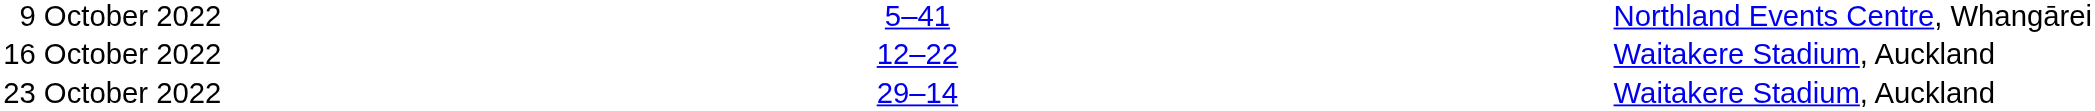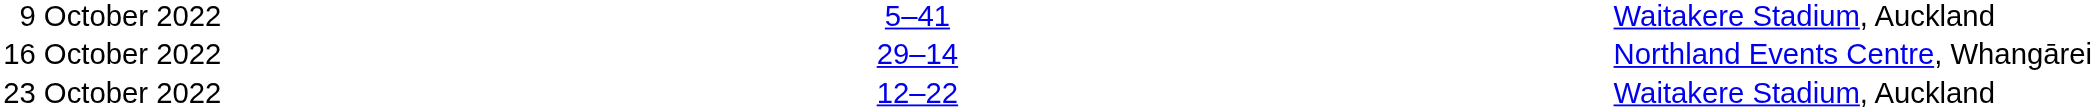9 October 2022 | column 5: Northland Events Centre, Whangārei -> Waitakere Stadium, Auckland
16 October 2022 | column 3: 12–22 -> 29–14
16 October 2022 | column 5: Waitakere Stadium, Auckland -> Northland Events Centre, Whangārei
23 October 2022 | column 3: 29–14 -> 12–22
